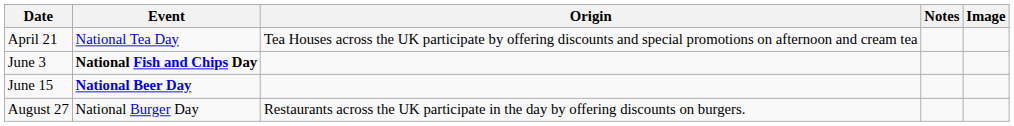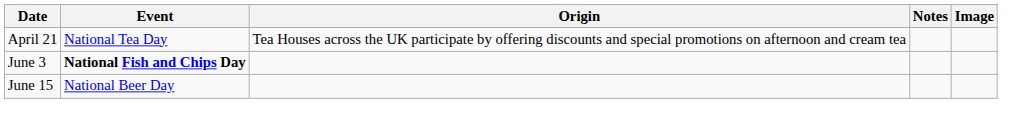June 15 | Event: bold -> normal
- row: August 27 | National Burger Day | Restaurants across the UK participate in the day by offering discounts on burgers.
